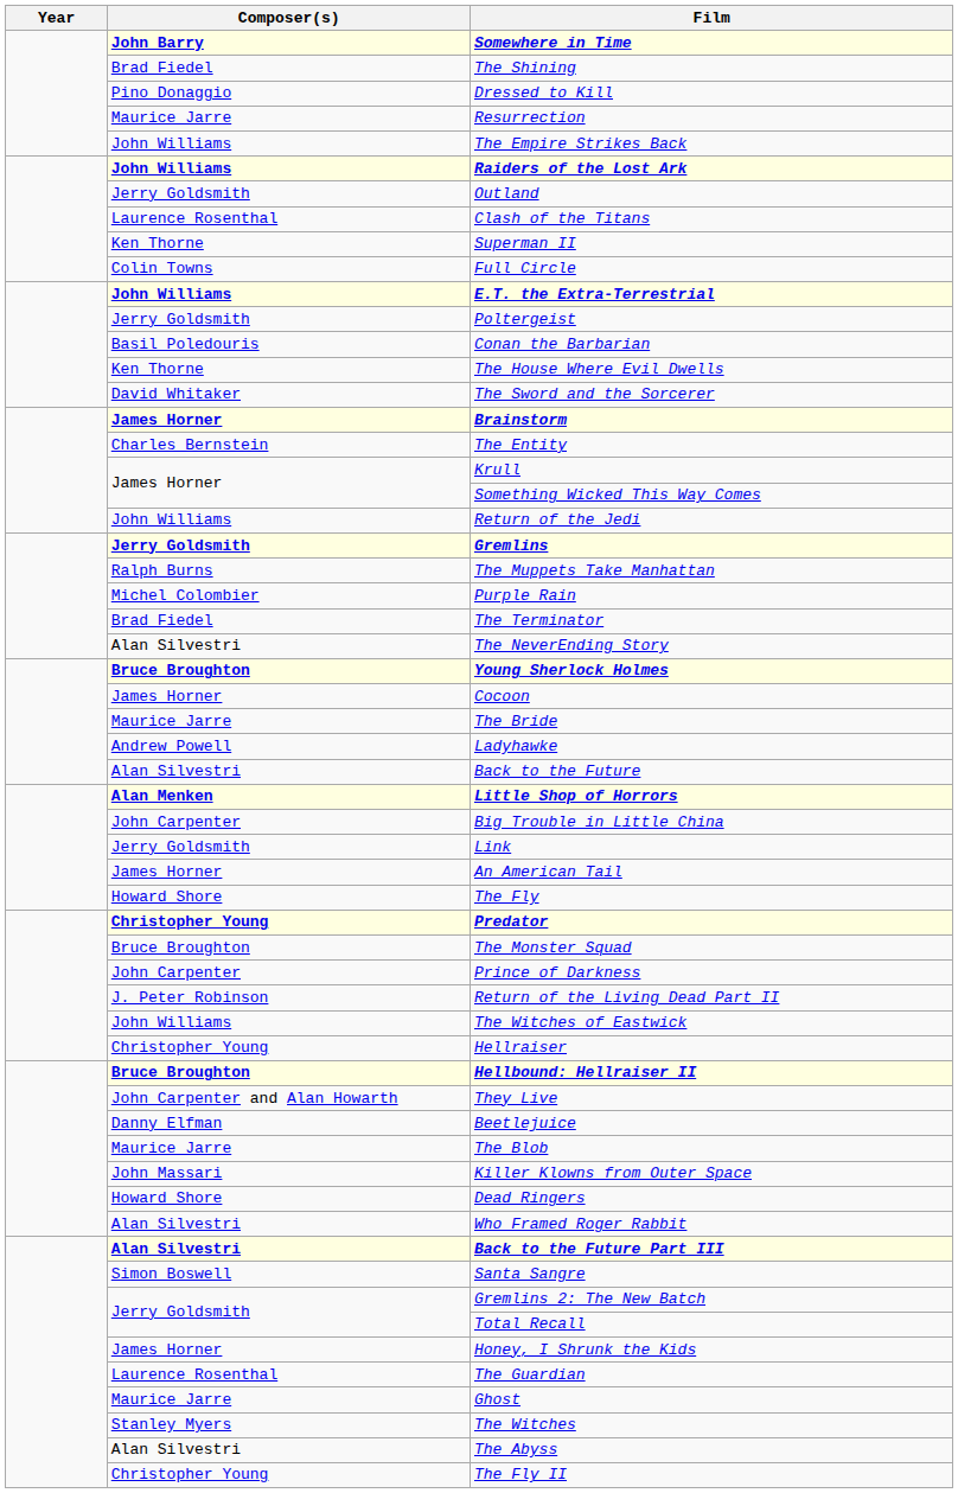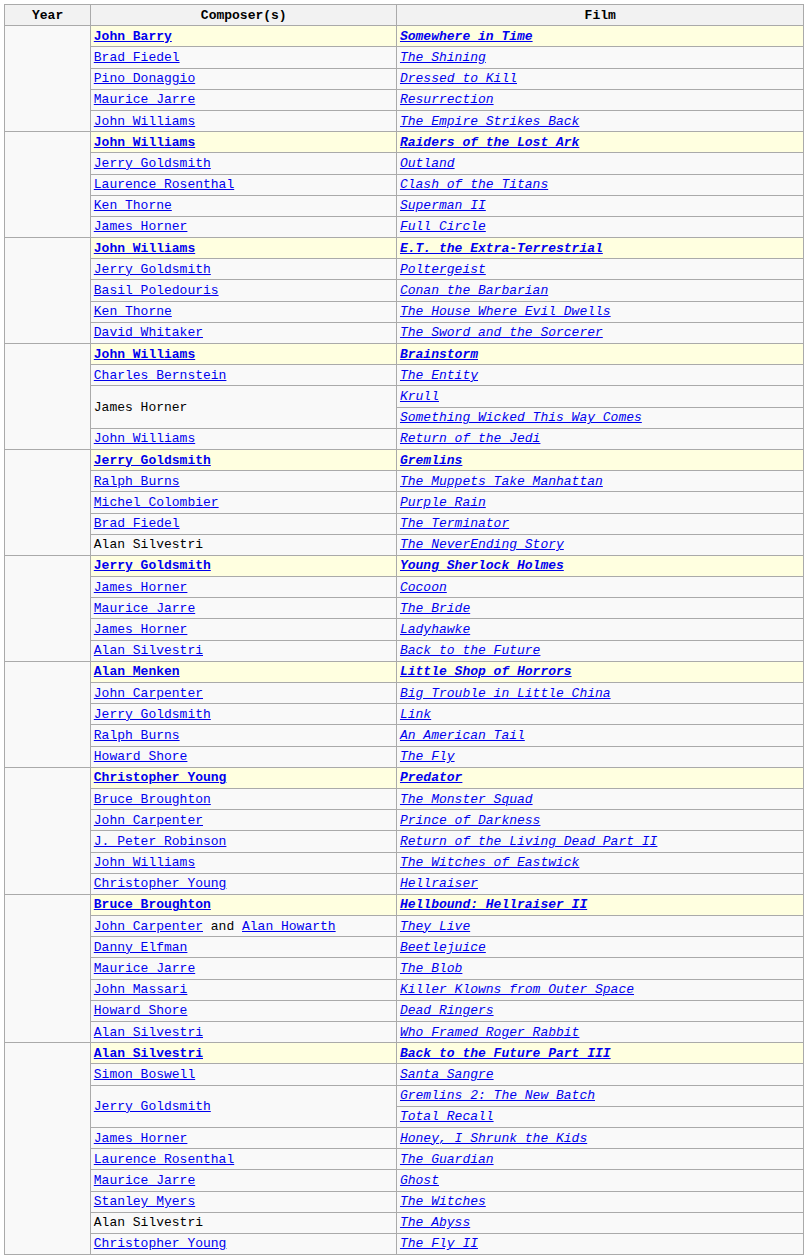Full Circle | Composer(s): Colin Towns -> James Horner
Brainstorm | Composer(s): James Horner -> John Williams
Young Sherlock Holmes | Composer(s): Bruce Broughton -> Jerry Goldsmith
Ladyhawke | Composer(s): Andrew Powell -> James Horner
An American Tail | Composer(s): James Horner -> Ralph Burns
